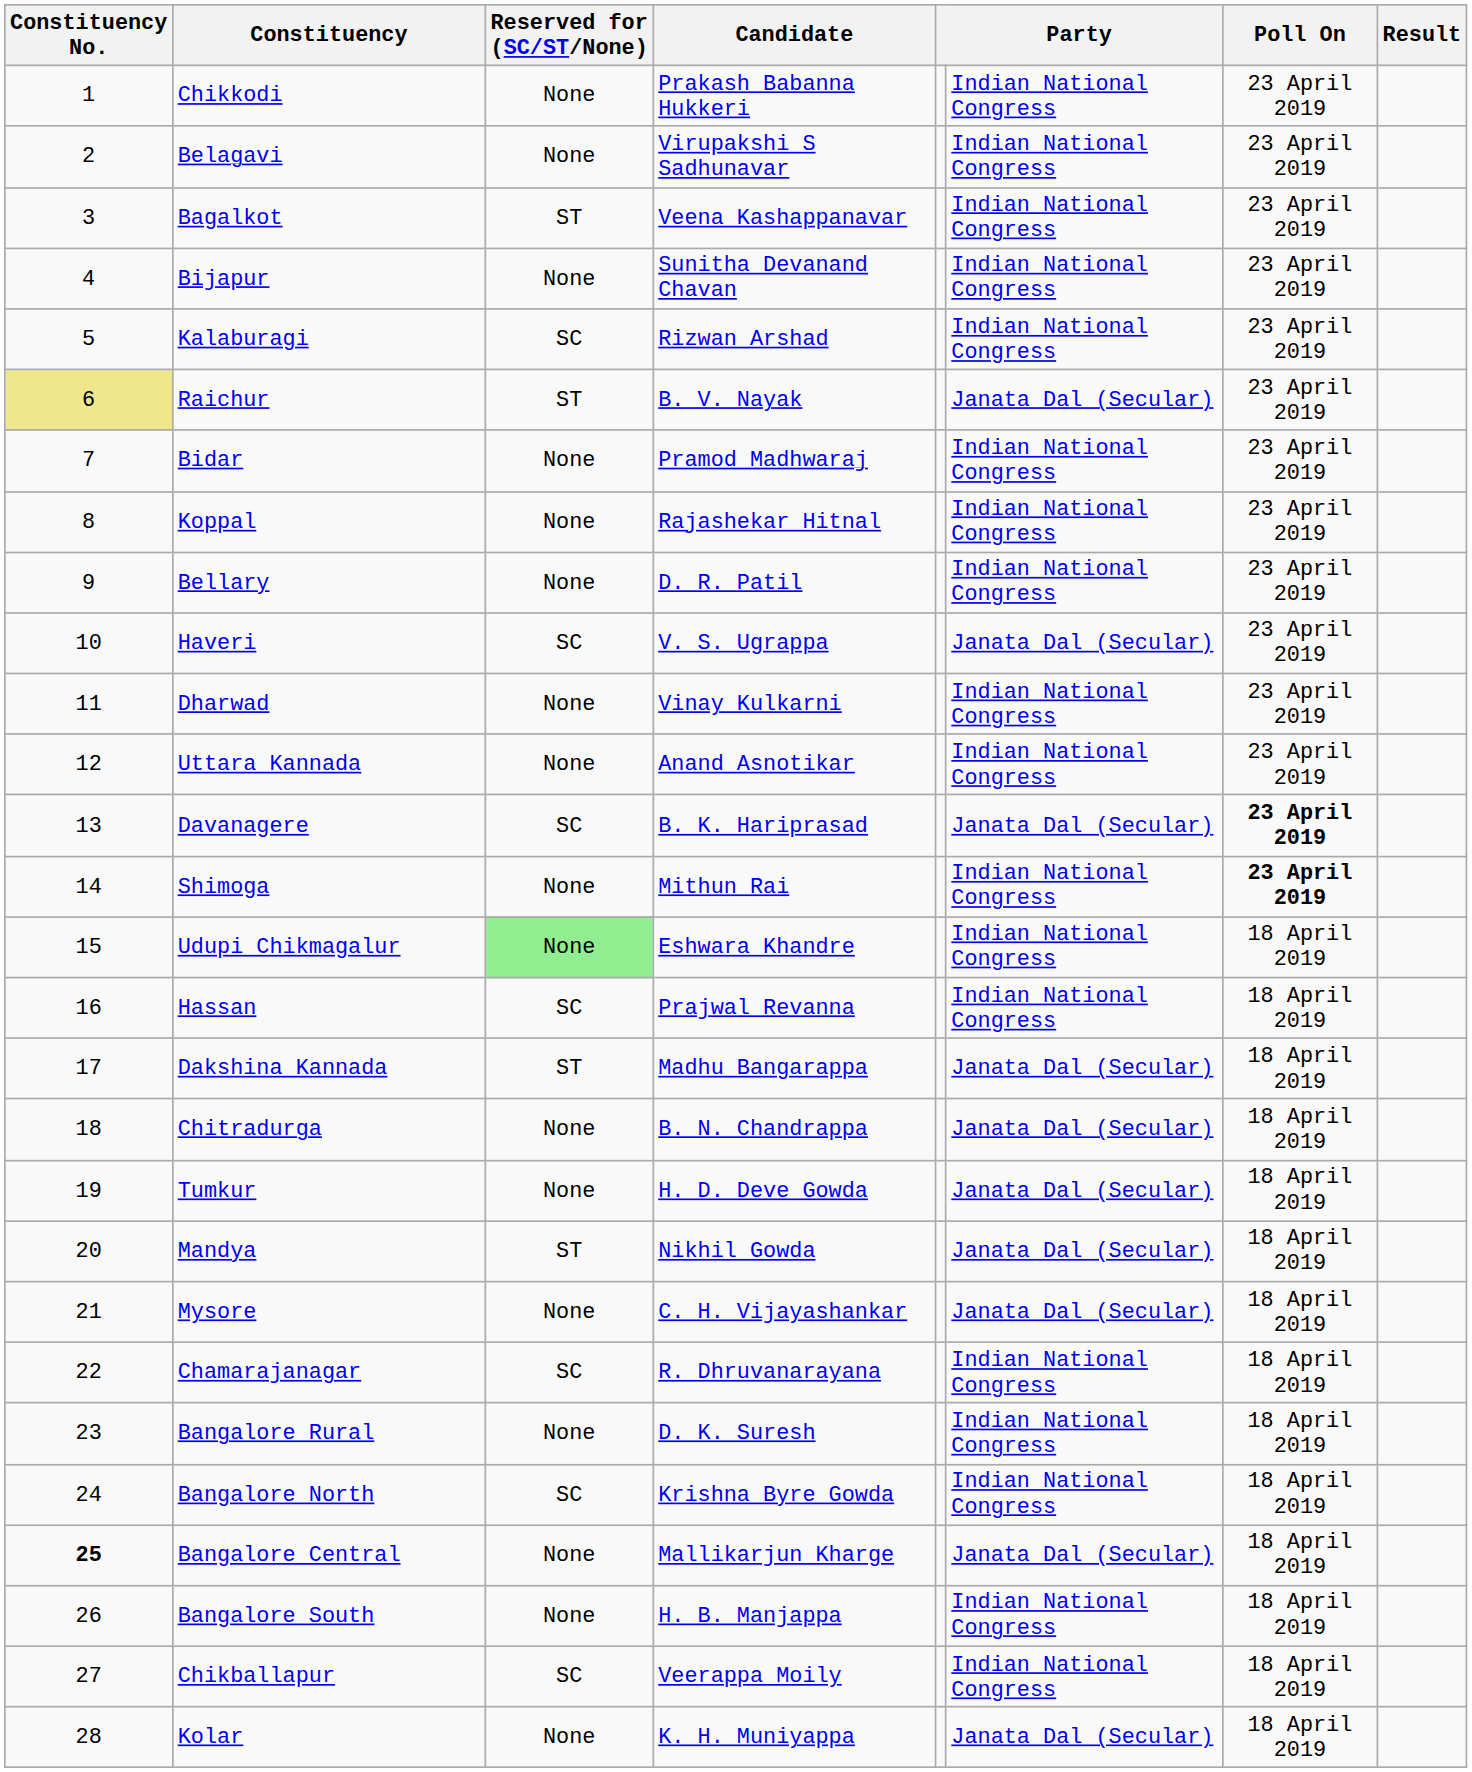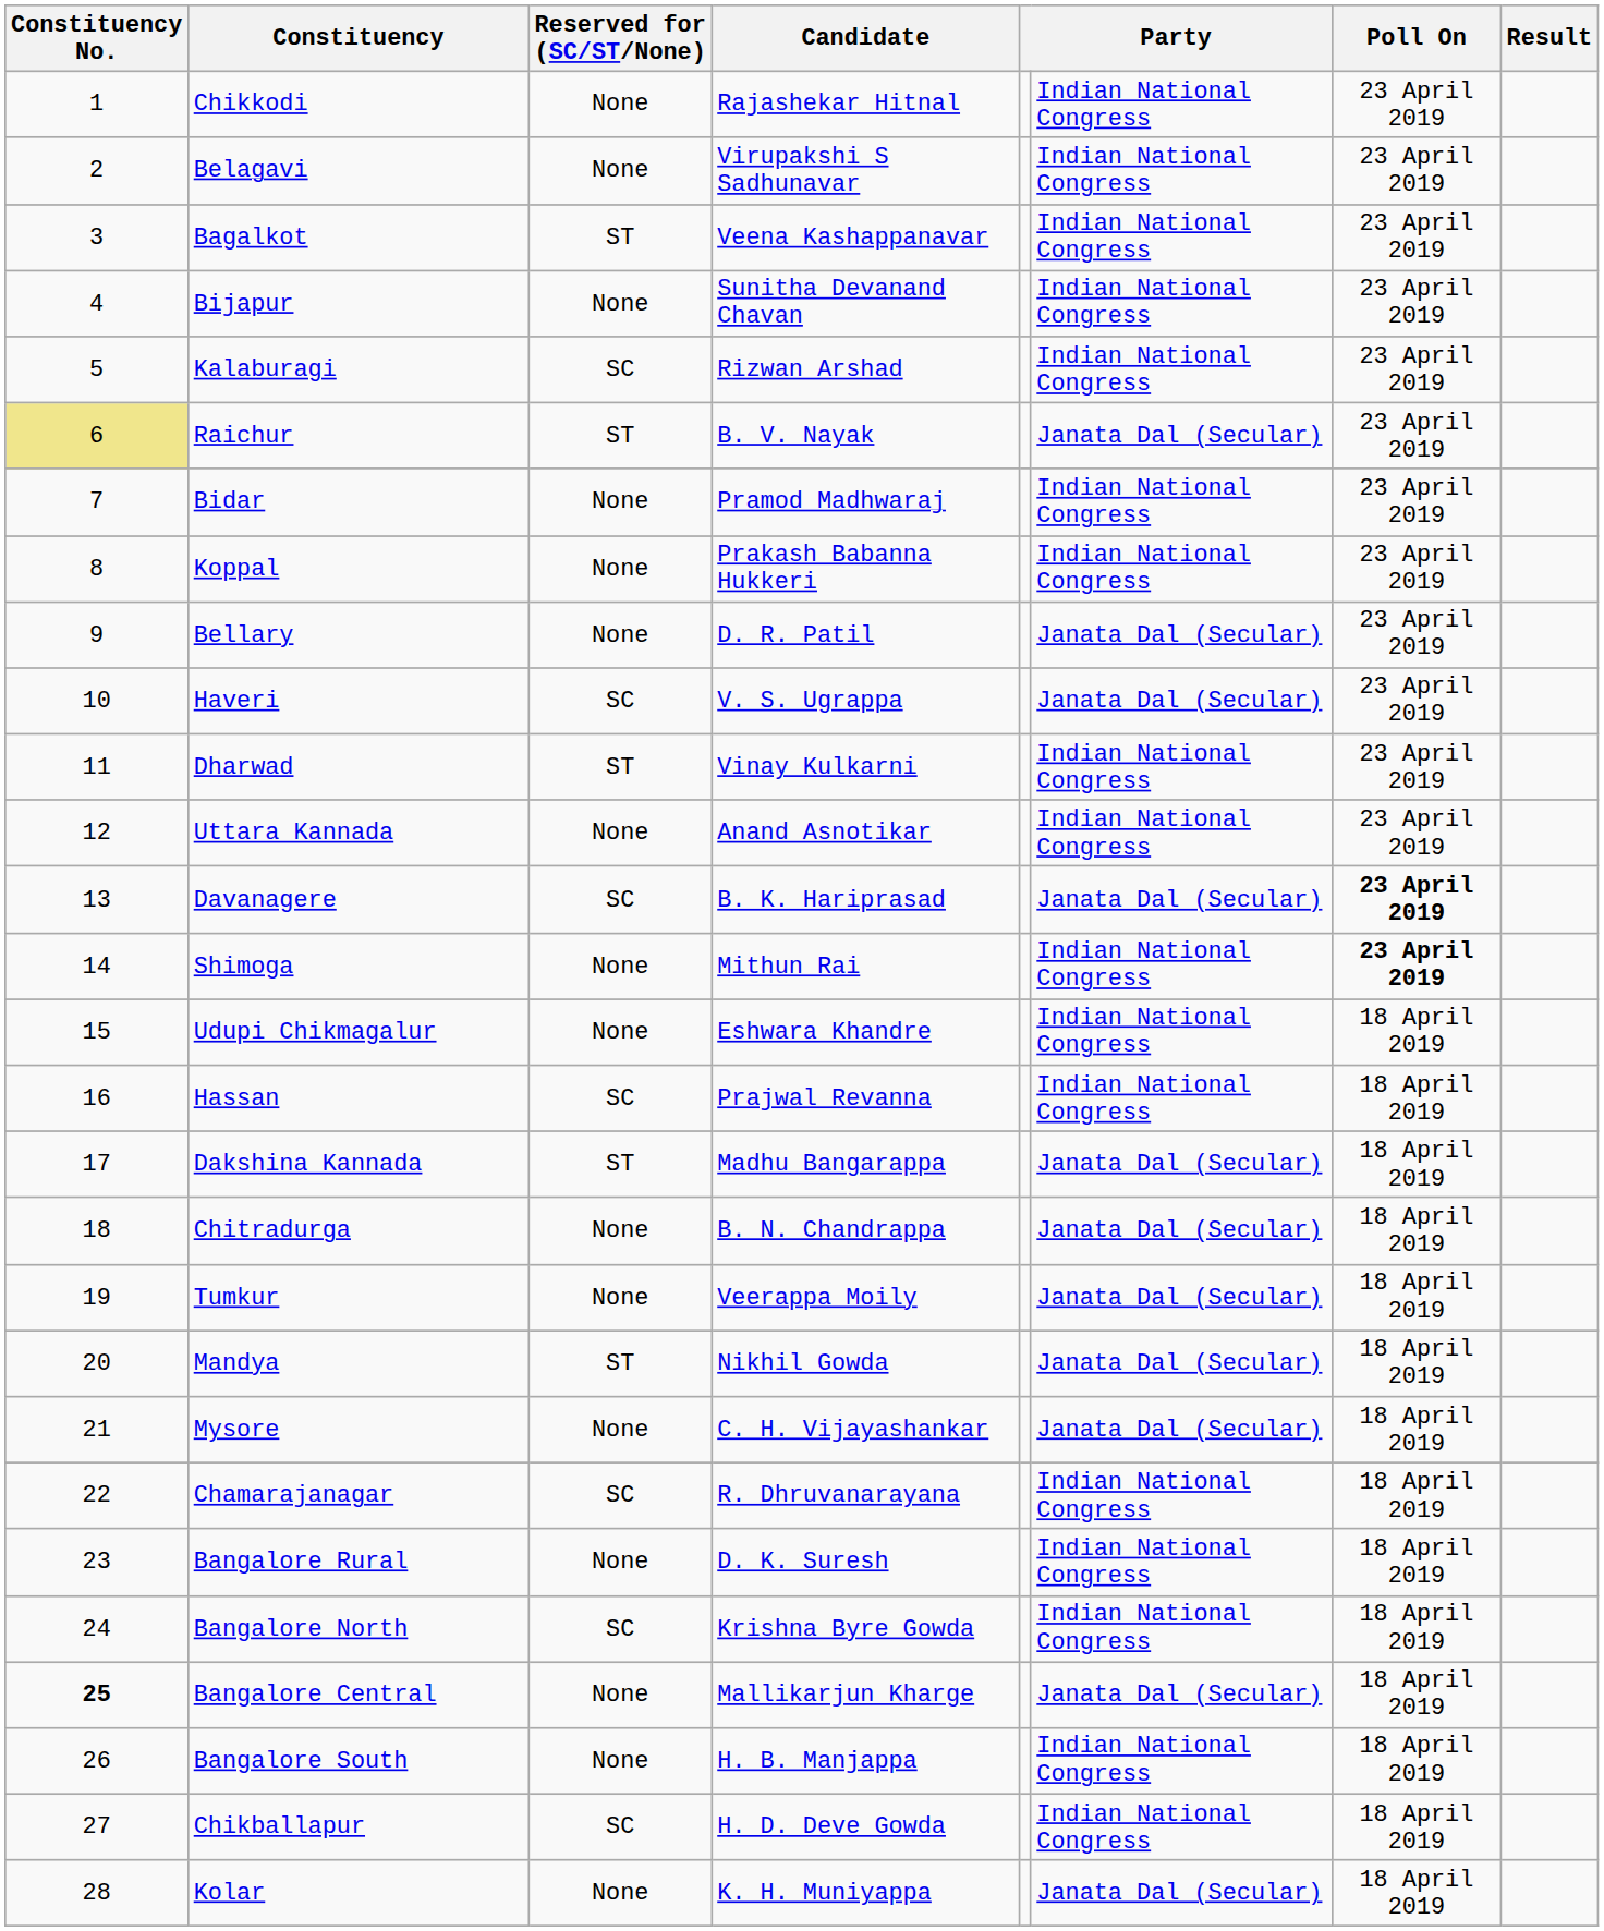Chikkodi | Candidate: Prakash Babanna Hukkeri -> Rajashekar Hitnal
Koppal | Candidate: Rajashekar Hitnal -> Prakash Babanna Hukkeri
Bellary | column 6: Indian National Congress -> Janata Dal (Secular)
Dharwad | Reserved for (SC/ST/None): None -> ST
Udupi Chikmagalur | Reserved for (SC/ST/None): lightgreen background -> no background
Tumkur | Candidate: H. D. Deve Gowda -> Veerappa Moily
Chikballapur | Candidate: Veerappa Moily -> H. D. Deve Gowda
